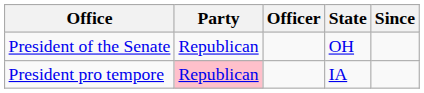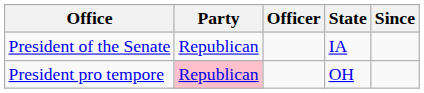President of the Senate | State: OH -> IA
President pro tempore | State: IA -> OH
